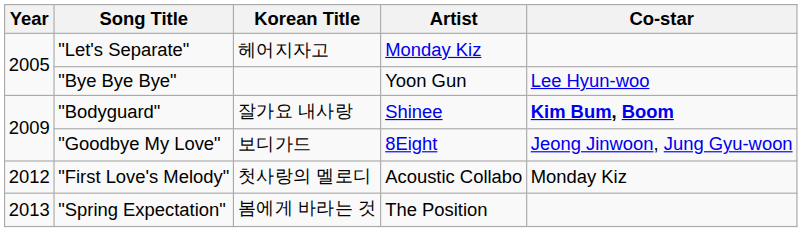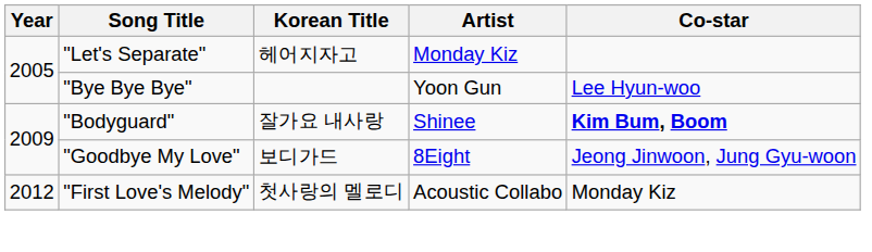- row: 2013 | "Spring Expectation" | 봄에게 바라는 것 | The Position
